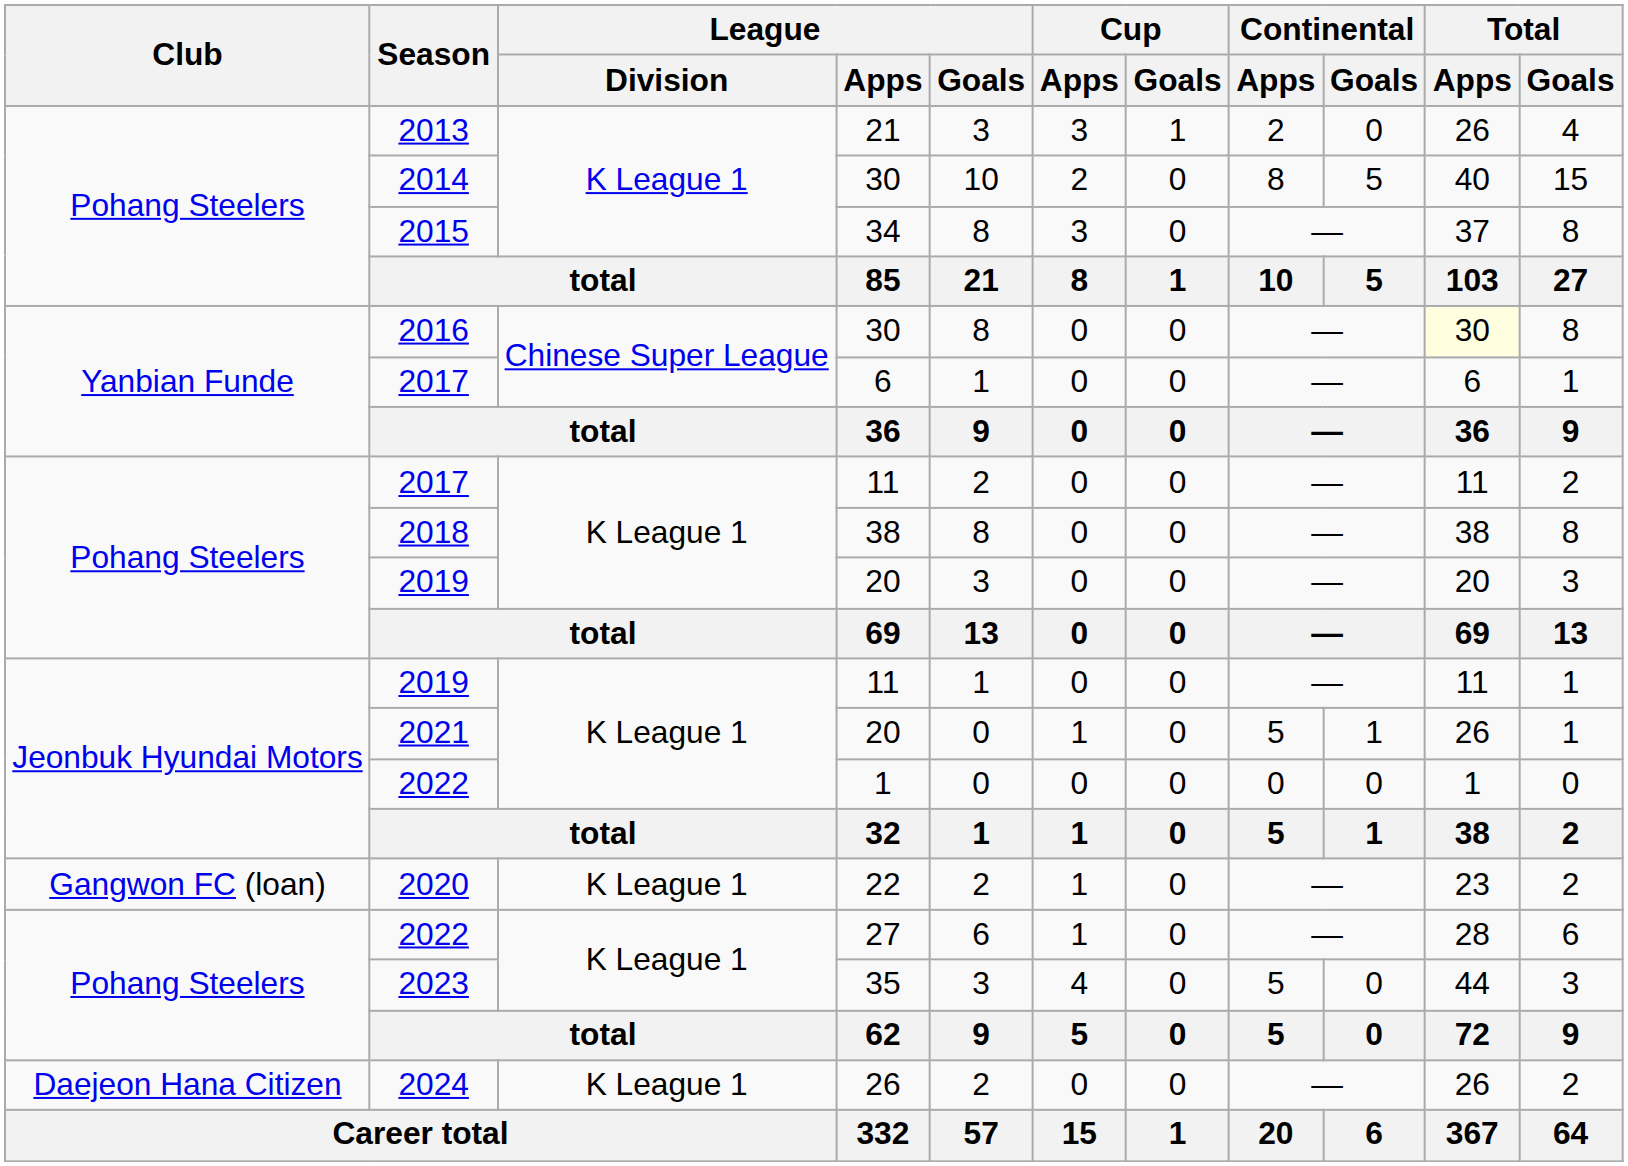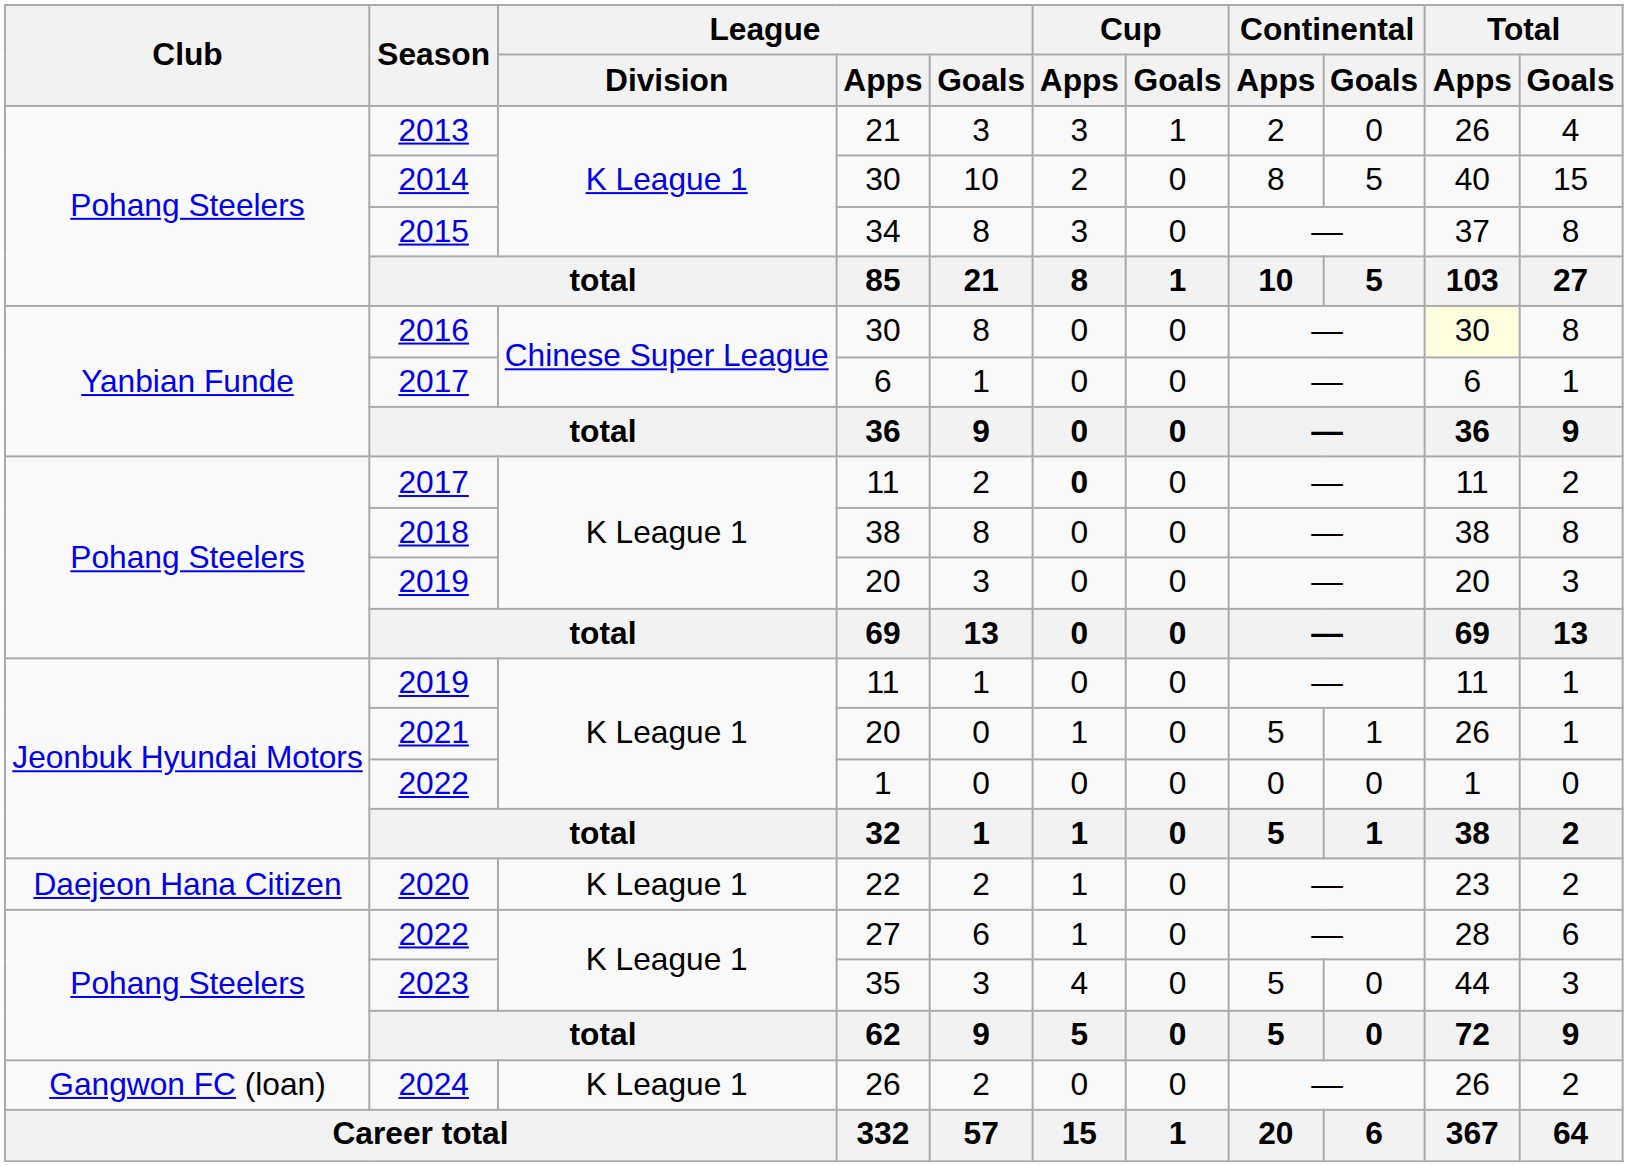2017 / 11 | Cup / Apps: normal -> bold
2020 | Club: Gangwon FC (loan) -> Daejeon Hana Citizen
2024 | Club: Daejeon Hana Citizen -> Gangwon FC (loan)
